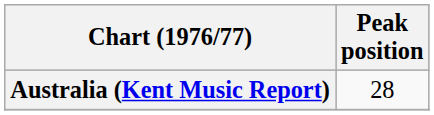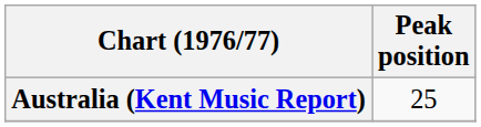Australia (Kent Music Report) | Peak position: 28 -> 25
